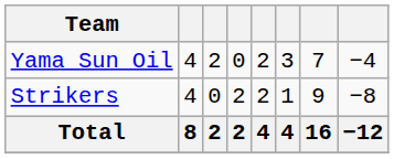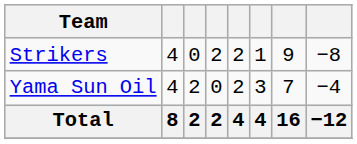rows swapped: Strikers <-> Yama Sun Oil
